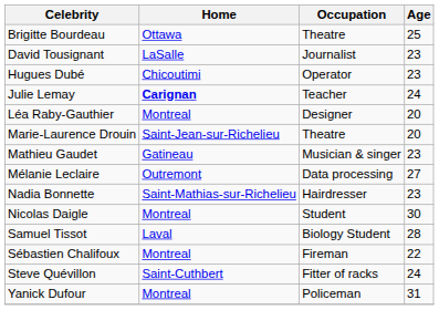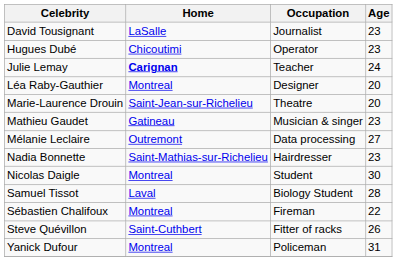- row: Brigitte Bourdeau | Ottawa | Theatre | 25
Steve Quévillon | Age: 24 -> 26
